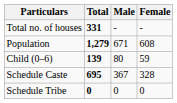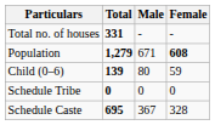Population | Female: normal -> bold
rows swapped: Schedule Caste <-> Schedule Tribe
